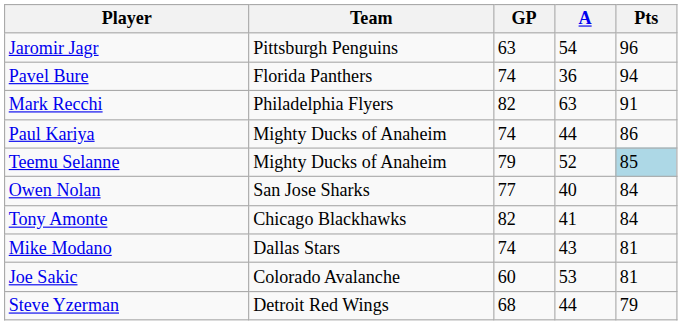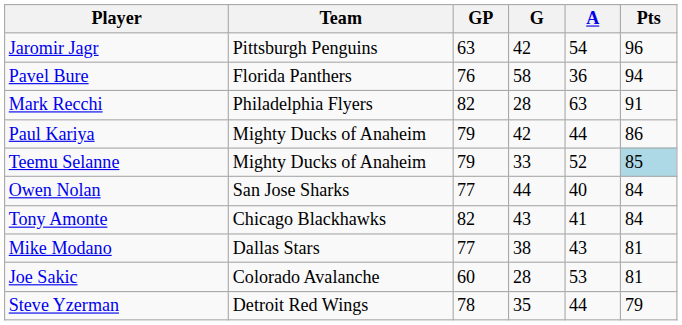+ column: G | 42 | 58 | 28 | 42 | 33 | 44 | 43 | 38 | 28 | 35
Pavel Bure | GP: 74 -> 76
Paul Kariya | GP: 74 -> 79
Mike Modano | GP: 74 -> 77
Steve Yzerman | GP: 68 -> 78
